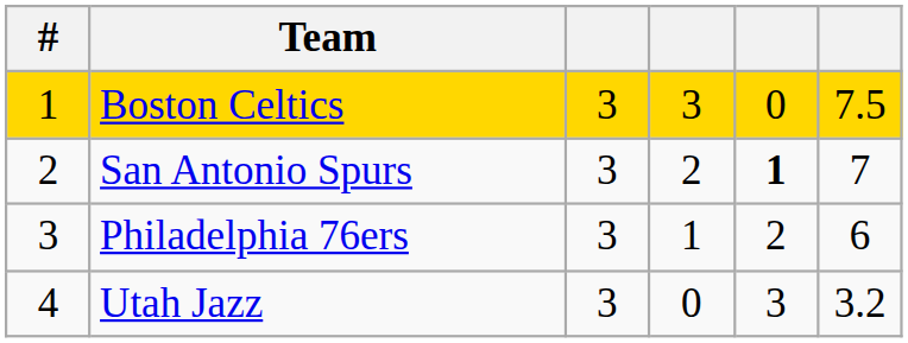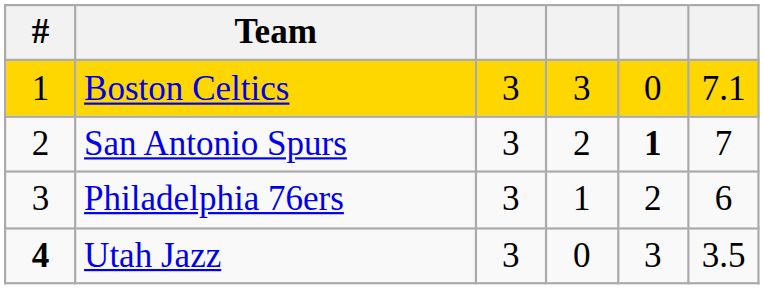Boston Celtics | column 6: 7.5 -> 7.1
Utah Jazz | #: normal -> bold
Utah Jazz | column 6: 3.2 -> 3.5
